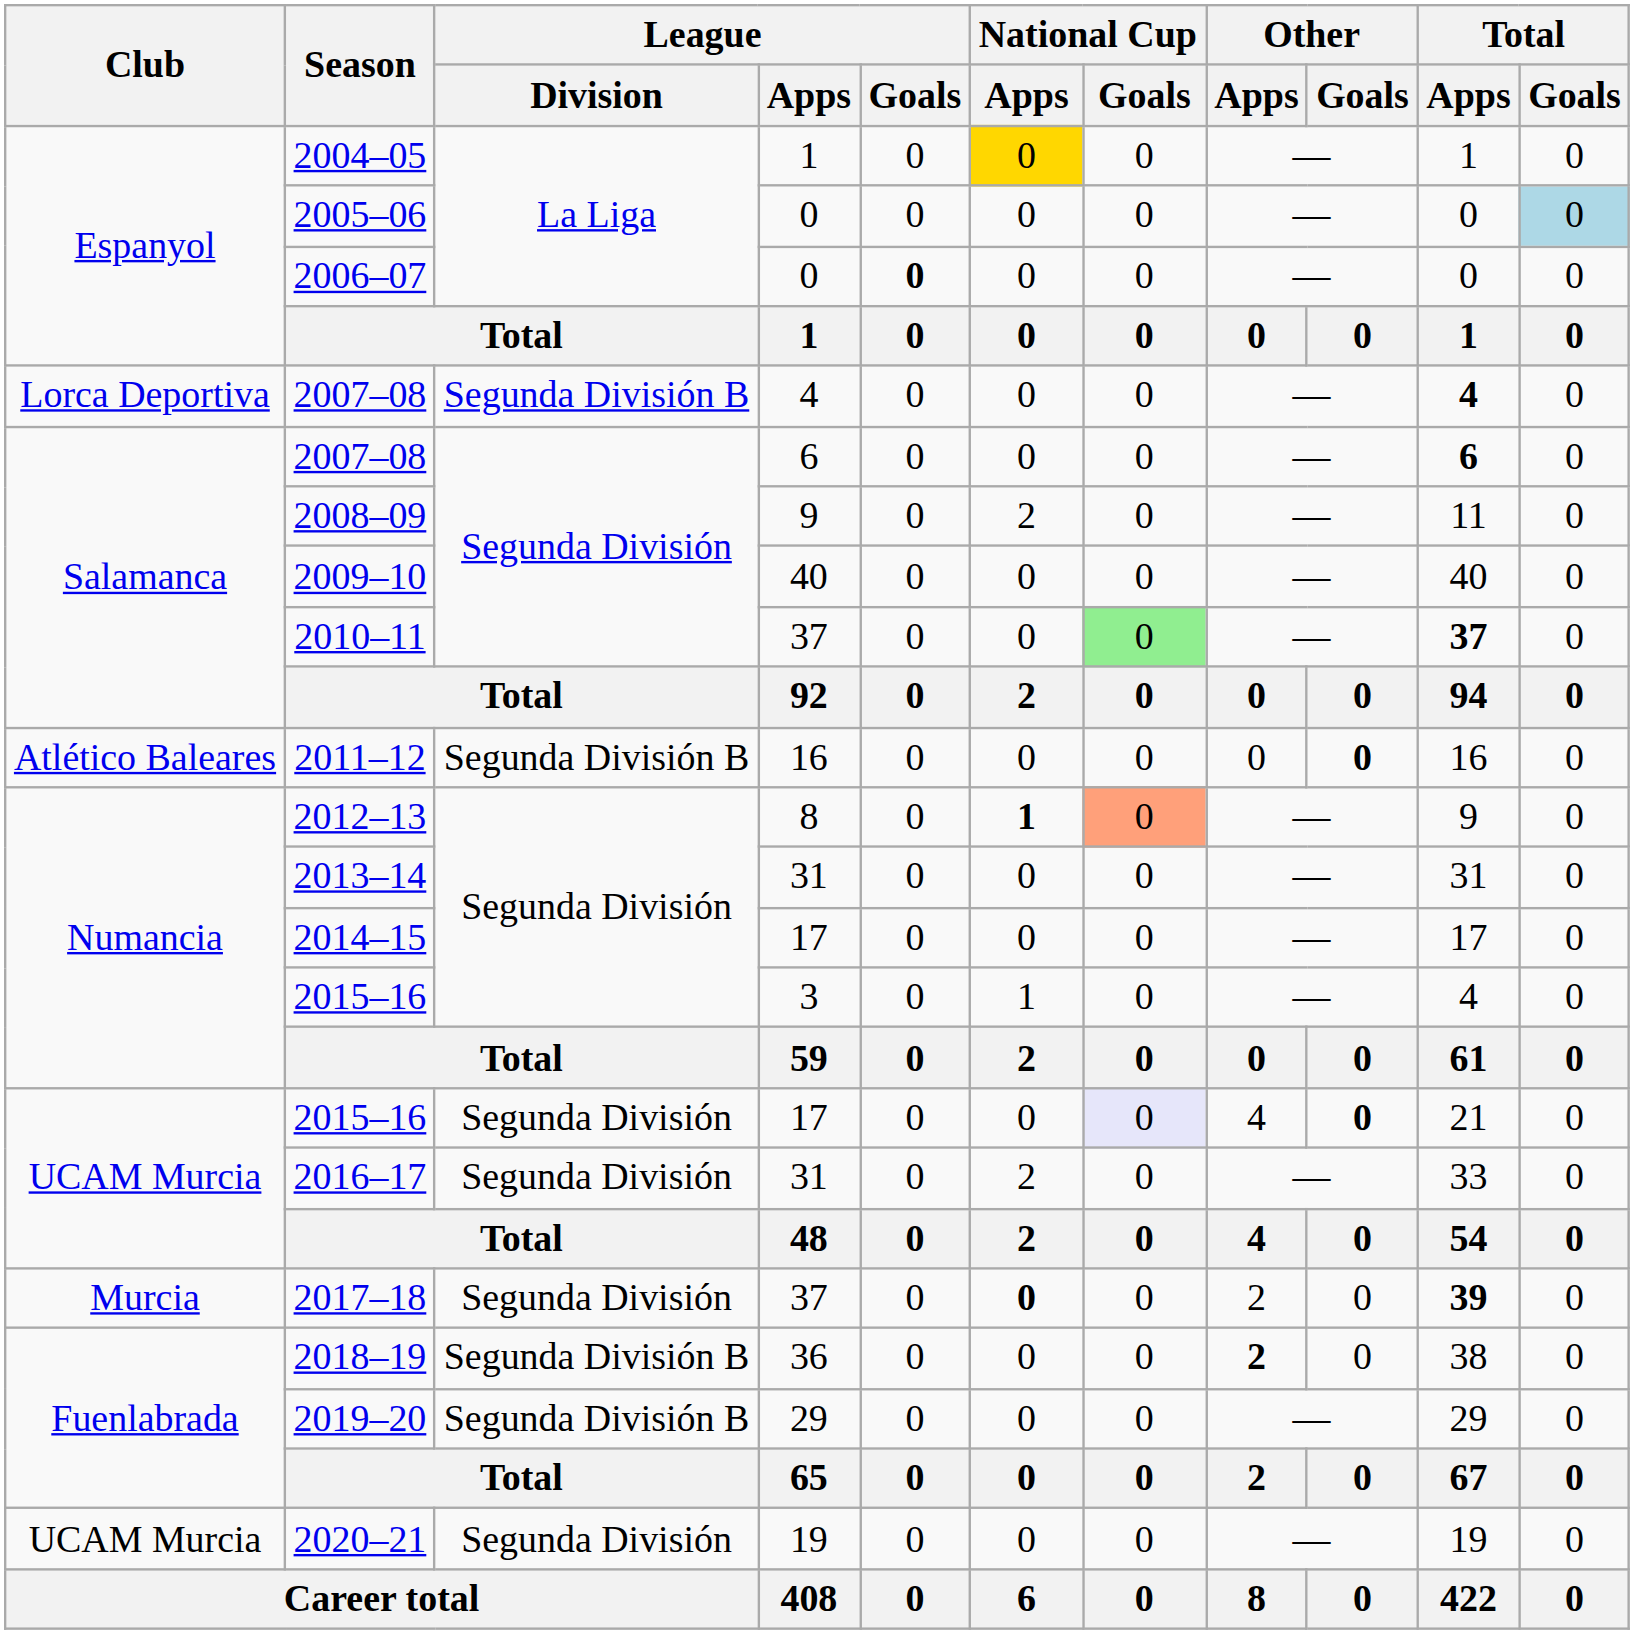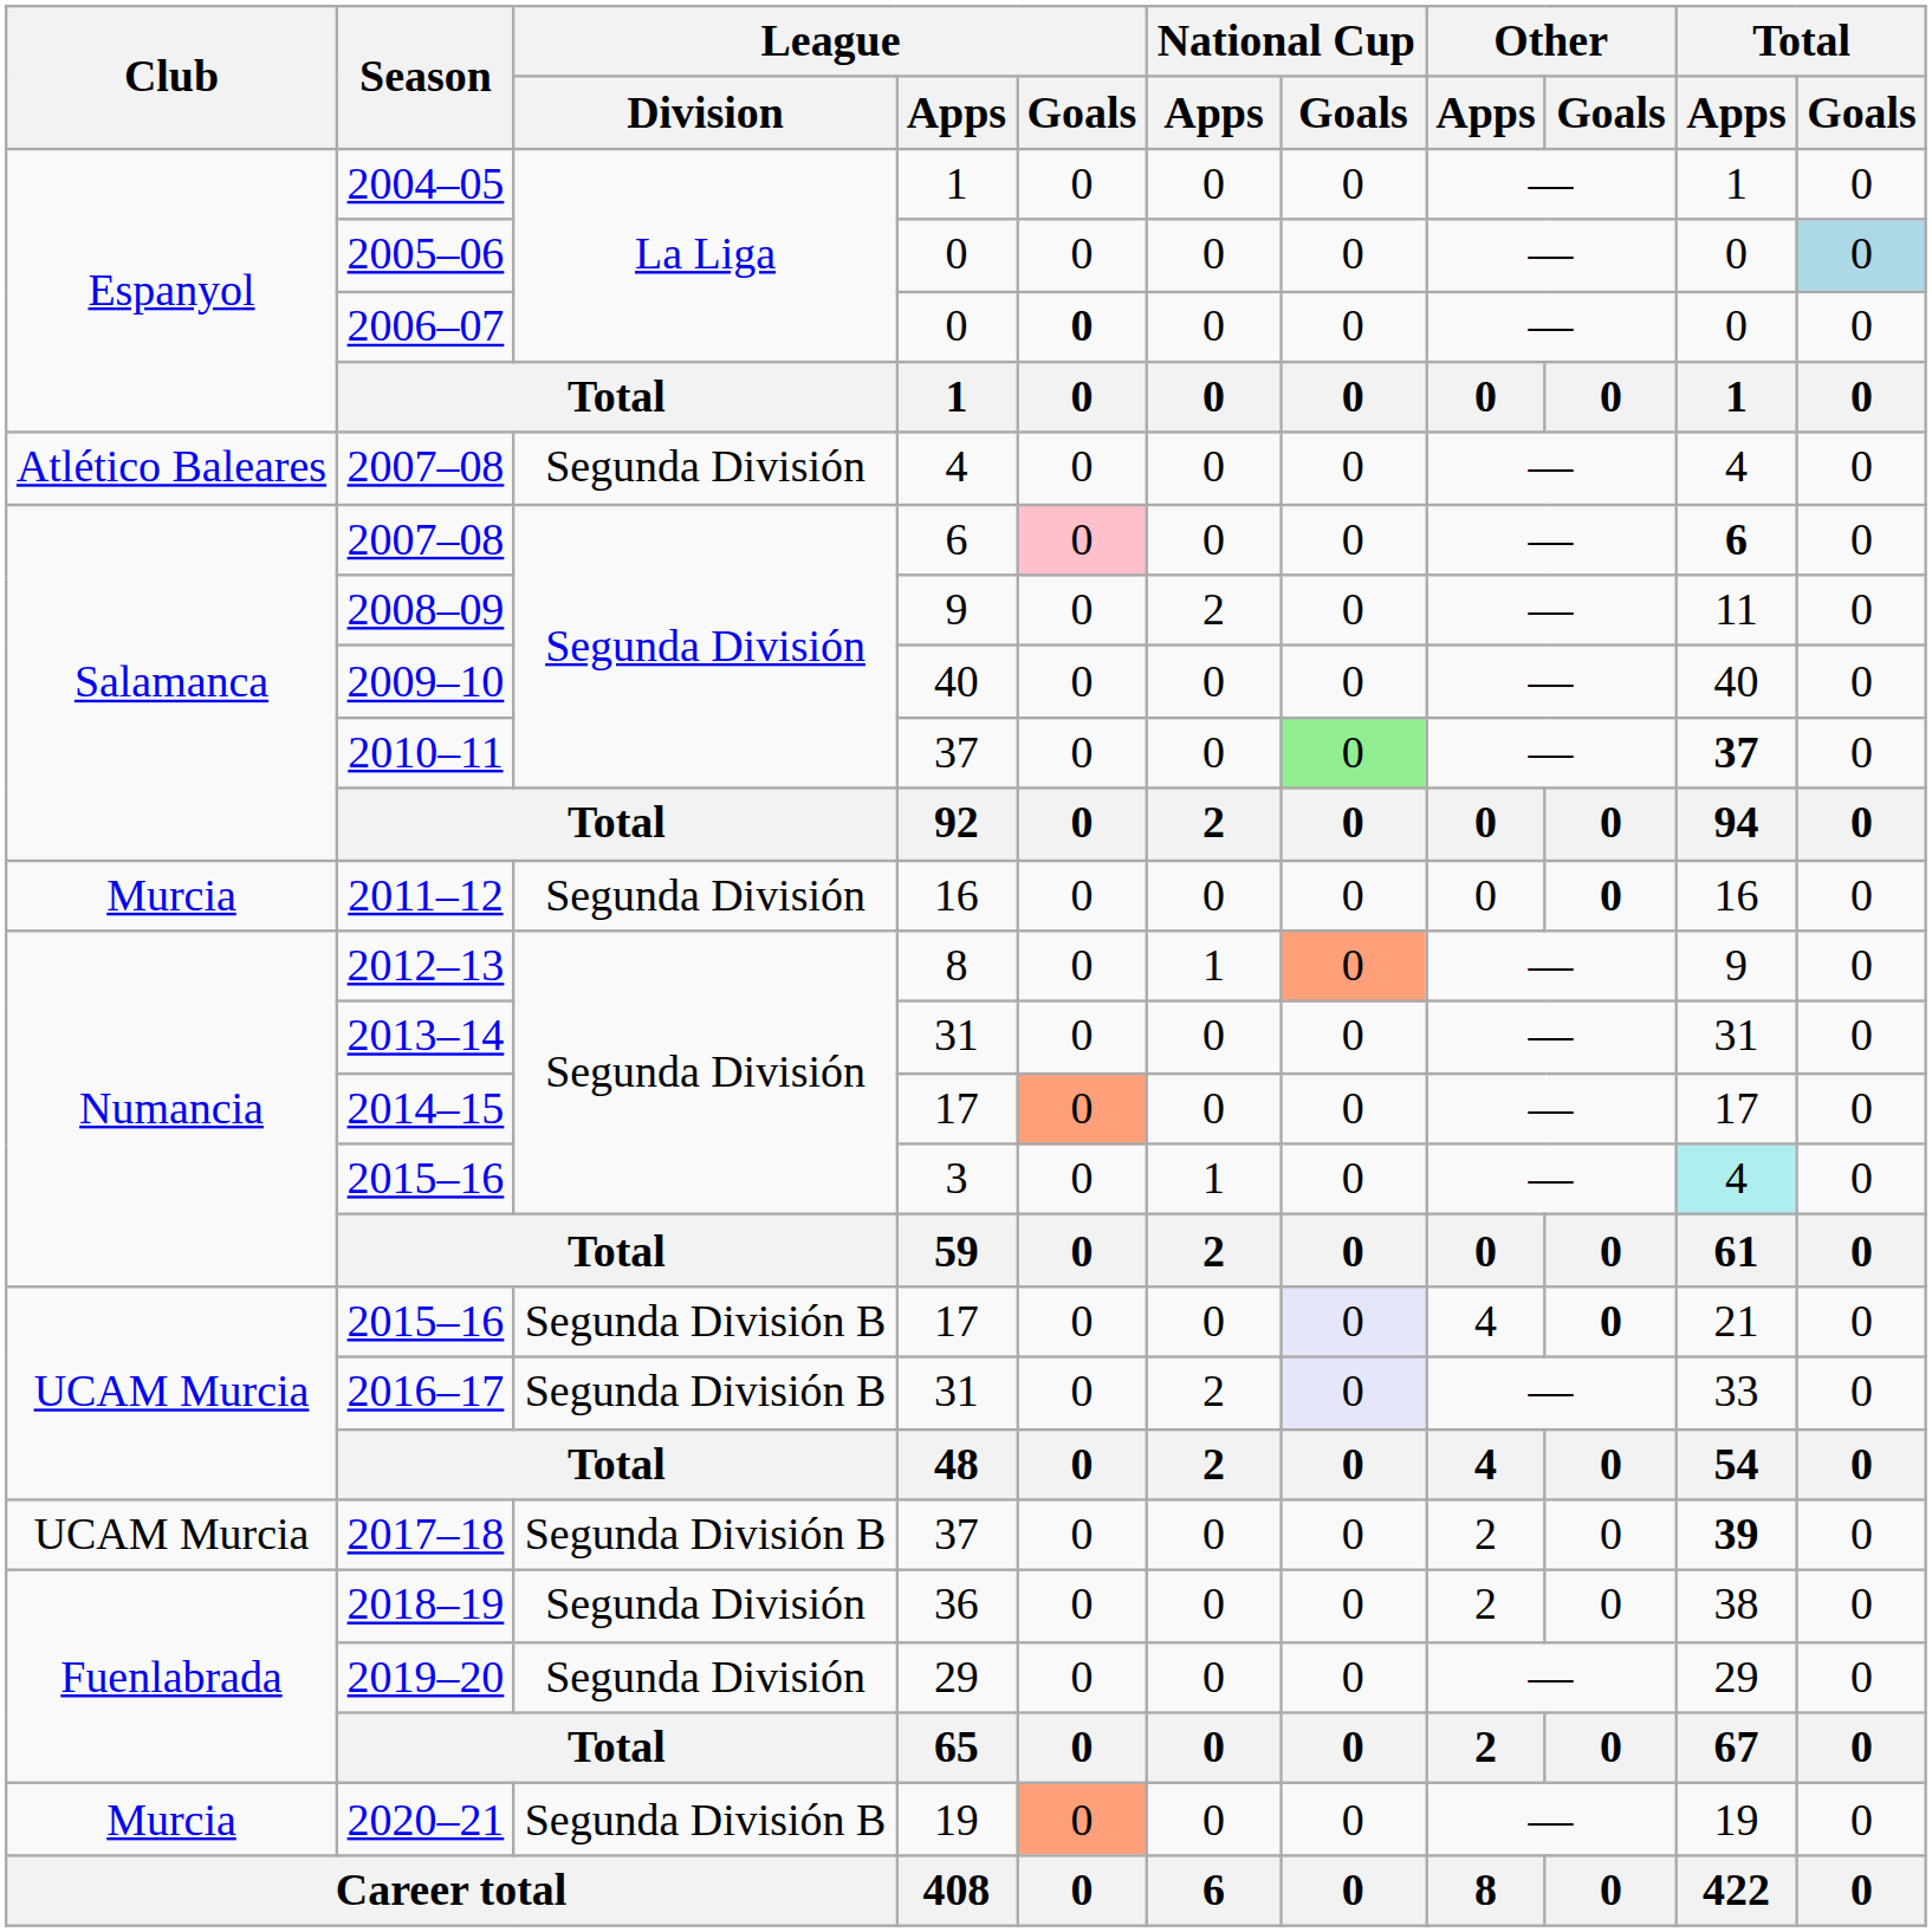2004–05 | National Cup / Apps: gold background -> no background
2007–08 / 4 | Club: Lorca Deportiva -> Atlético Baleares
2007–08 / 4 | League / Division: Segunda División B -> Segunda División
2007–08 / 4 | Total / Apps: bold -> normal
2007–08 / 6 | League / Goals: no background -> pink background
2011–12 | Club: Atlético Baleares -> Murcia
2011–12 | League / Division: Segunda División B -> Segunda División
2012–13 | National Cup / Apps: bold -> normal
2014–15 | League / Goals: no background -> lightsalmon background
2015–16 / 3 | Total / Apps: no background -> paleturquoise background
2015–16 / 17 | League / Division: Segunda División -> Segunda División B
2016–17 | League / Division: Segunda División -> Segunda División B
2016–17 | National Cup / Goals: no background -> lavender background
2017–18 | Club: Murcia -> UCAM Murcia
2017–18 | League / Division: Segunda División -> Segunda División B
2017–18 | National Cup / Apps: bold -> normal
2018–19 | League / Division: Segunda División B -> Segunda División
2018–19 | Other / Apps: bold -> normal
2019–20 | League / Division: Segunda División B -> Segunda División
2020–21 | Club: UCAM Murcia -> Murcia
2020–21 | League / Division: Segunda División -> Segunda División B
2020–21 | League / Goals: no background -> lightsalmon background
